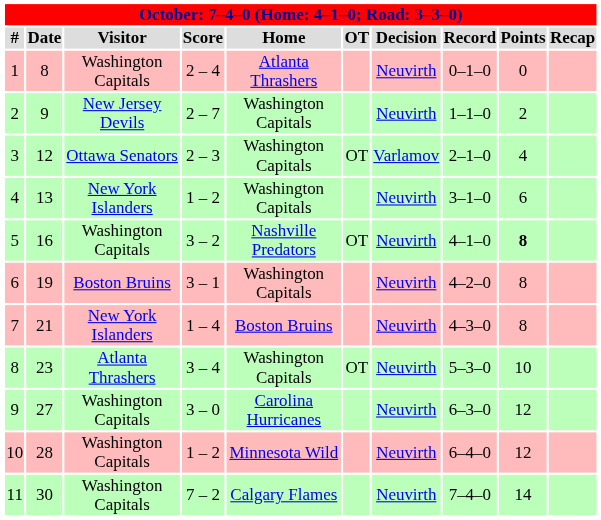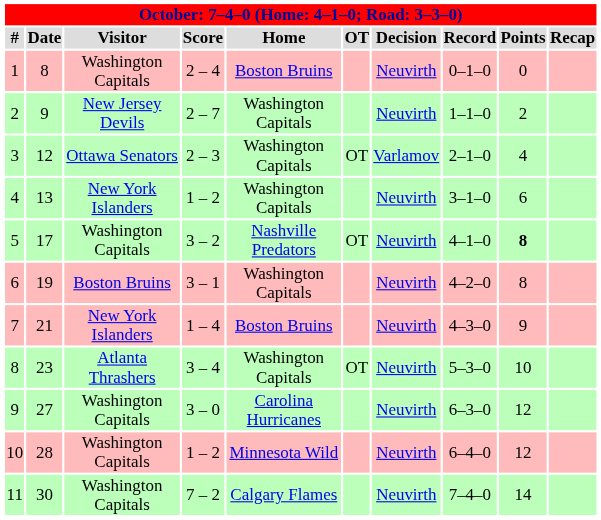1 | Home: Atlanta Thrashers -> Boston Bruins
5 | Date: 16 -> 17
7 | Points: 8 -> 9
